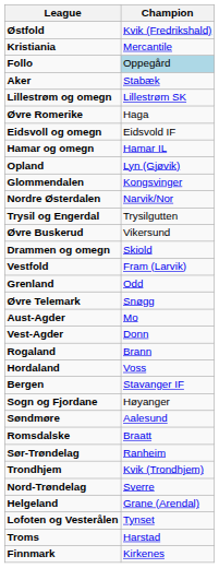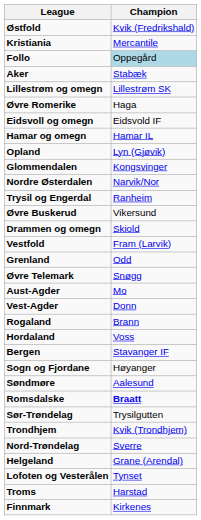Trysil og Engerdal | Champion: Trysilgutten -> Ranheim
Romsdalske | Champion: normal -> bold
Sør-Trøndelag | Champion: Ranheim -> Trysilgutten
